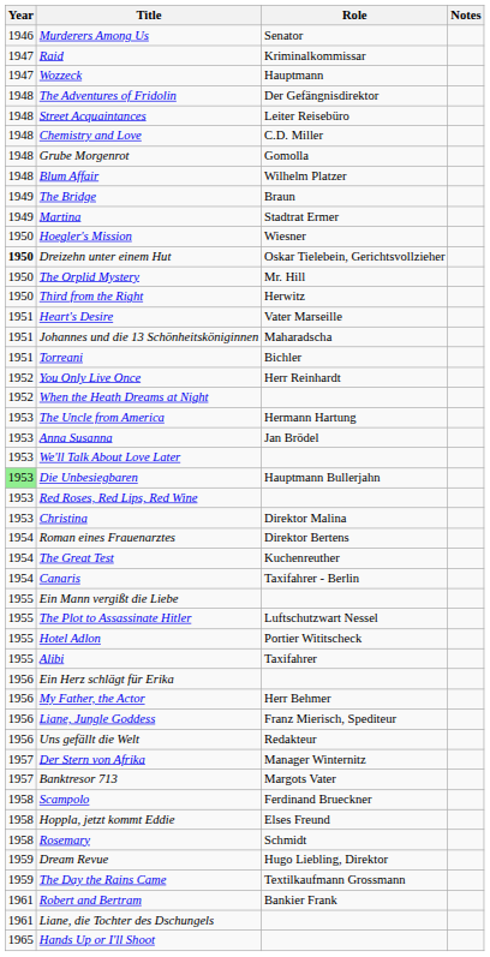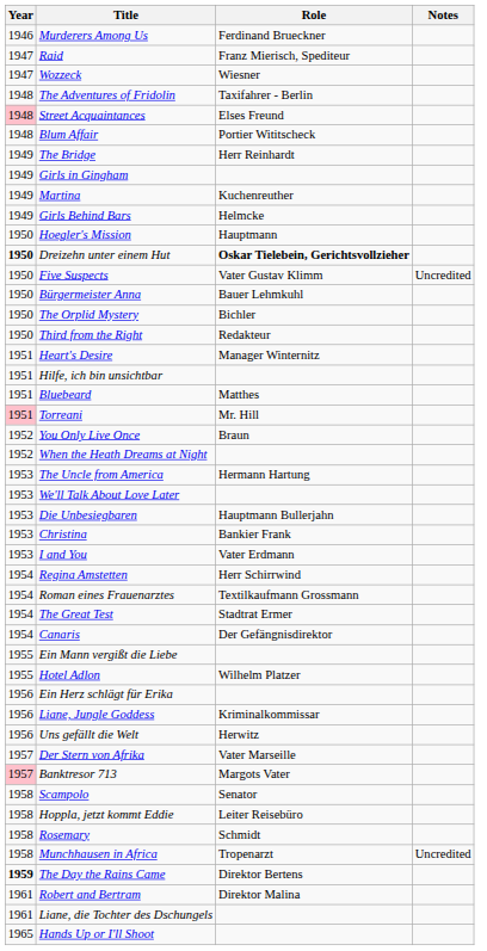Murderers Among Us | Role: Senator -> Ferdinand Brueckner
Raid | Role: Kriminalkommissar -> Franz Mierisch, Spediteur
Wozzeck | Role: Hauptmann -> Wiesner
The Adventures of Fridolin | Role: Der Gefängnisdirektor -> Taxifahrer - Berlin
Street Acquaintances | Year: no background -> pink background
Street Acquaintances | Role: Leiter Reisebüro -> Elses Freund
- row: 1948 | Chemistry and Love | C.D. Miller
- row: 1948 | Grube Morgenrot | Gomolla
Blum Affair | Role: Wilhelm Platzer -> Portier Wititscheck
The Bridge | Role: Braun -> Herr Reinhardt
+ row: 1949 | Girls in Gingham
Martina | Role: Stadtrat Ermer -> Kuchenreuther
+ row: 1949 | Girls Behind Bars | Helmcke
Hoegler's Mission | Role: Wiesner -> Hauptmann
Dreizehn unter einem Hut | Role: normal -> bold
+ row: 1950 | Five Suspects | Vater Gustav Klimm | Uncredited
+ row: 1950 | Bürgermeister Anna | Bauer Lehmkuhl
The Orplid Mystery | Role: Mr. Hill -> Bichler
Third from the Right | Role: Herwitz -> Redakteur
Heart's Desire | Role: Vater Marseille -> Manager Winternitz
+ row: 1951 | Hilfe, ich bin unsichtbar
- row: 1951 | Johannes und die 13 Schönheitsköniginnen | Maharadscha
+ row: 1951 | Bluebeard | Matthes
Torreani | Year: no background -> pink background
Torreani | Role: Bichler -> Mr. Hill
You Only Live Once | Role: Herr Reinhardt -> Braun
- row: 1953 | Anna Susanna | Jan Brödel
Die Unbesiegbaren | Year: lightgreen background -> no background
- row: 1953 | Red Roses, Red Lips, Red Wine
Christina | Role: Direktor Malina -> Bankier Frank
+ row: 1953 | I and You | Vater Erdmann
+ row: 1954 | Regina Amstetten | Herr Schirrwind
Roman eines Frauenarztes | Role: Direktor Bertens -> Textilkaufmann Grossmann
The Great Test | Role: Kuchenreuther -> Stadtrat Ermer
Canaris | Role: Taxifahrer - Berlin -> Der Gefängnisdirektor
- row: 1955 | The Plot to Assassinate Hitler | Luftschutzwart Nessel
Hotel Adlon | Role: Portier Wititscheck -> Wilhelm Platzer
- row: 1955 | Alibi | Taxifahrer
- row: 1956 | My Father, the Actor | Herr Behmer
Liane, Jungle Goddess | Role: Franz Mierisch, Spediteur -> Kriminalkommissar
Uns gefällt die Welt | Role: Redakteur -> Herwitz
Der Stern von Afrika | Role: Manager Winternitz -> Vater Marseille
Banktresor 713 | Year: no background -> pink background
Scampolo | Role: Ferdinand Brueckner -> Senator
Hoppla, jetzt kommt Eddie | Role: Elses Freund -> Leiter Reisebüro
+ row: 1958 | Munchhausen in Africa | Tropenarzt | Uncredited
- row: 1959 | Dream Revue | Hugo Liebling, Direktor
The Day the Rains Came | Year: normal -> bold
The Day the Rains Came | Role: Textilkaufmann Grossmann -> Direktor Bertens
Robert and Bertram | Role: Bankier Frank -> Direktor Malina
